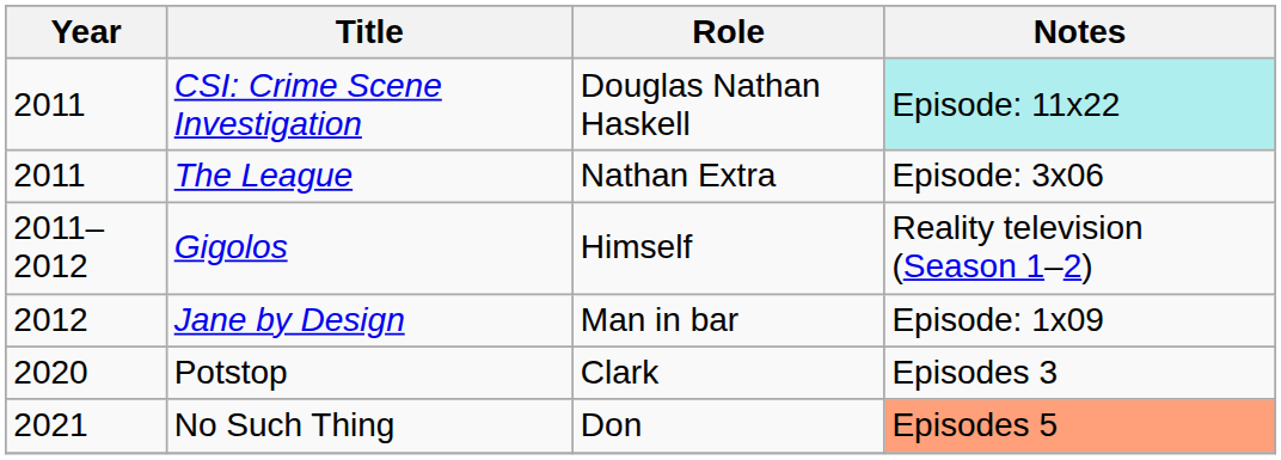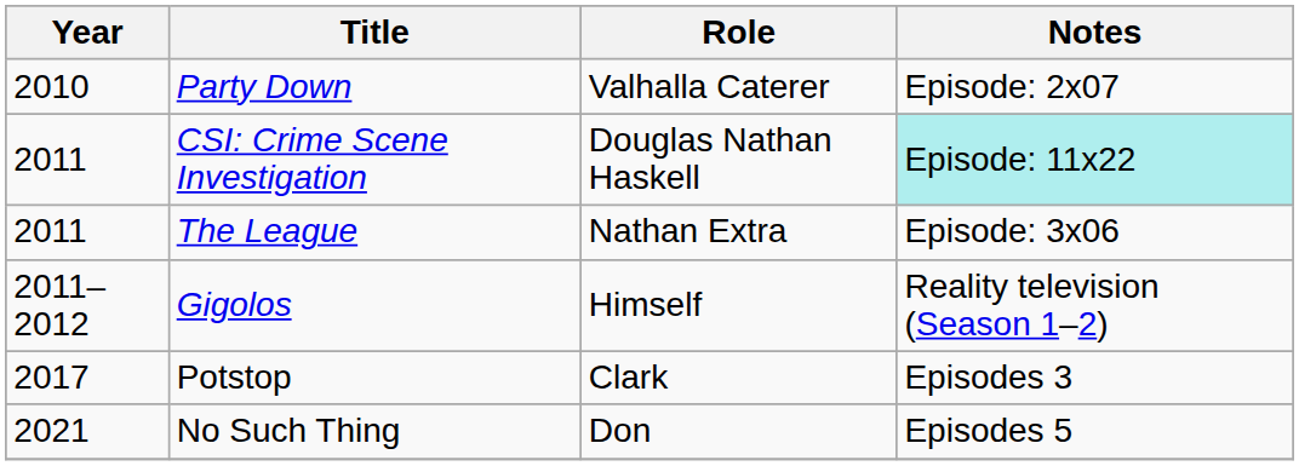+ row: 2010 | Party Down | Valhalla Caterer | Episode: 2x07
- row: 2012 | Jane by Design | Man in bar | Episode: 1x09
Potstop | Year: 2020 -> 2017
No Such Thing | Notes: lightsalmon background -> no background
